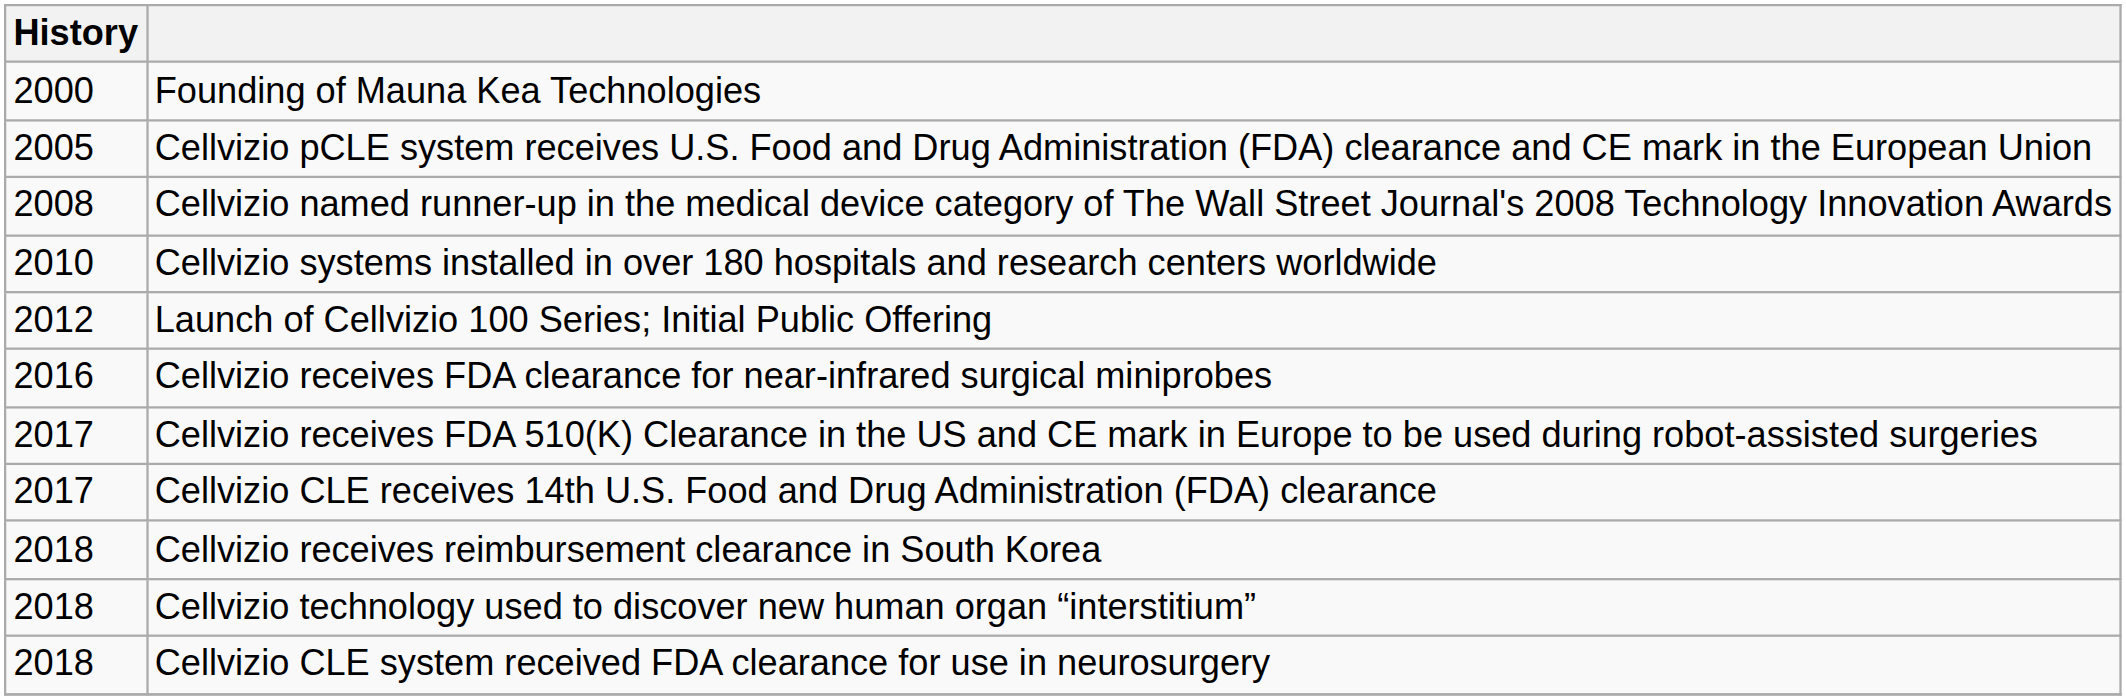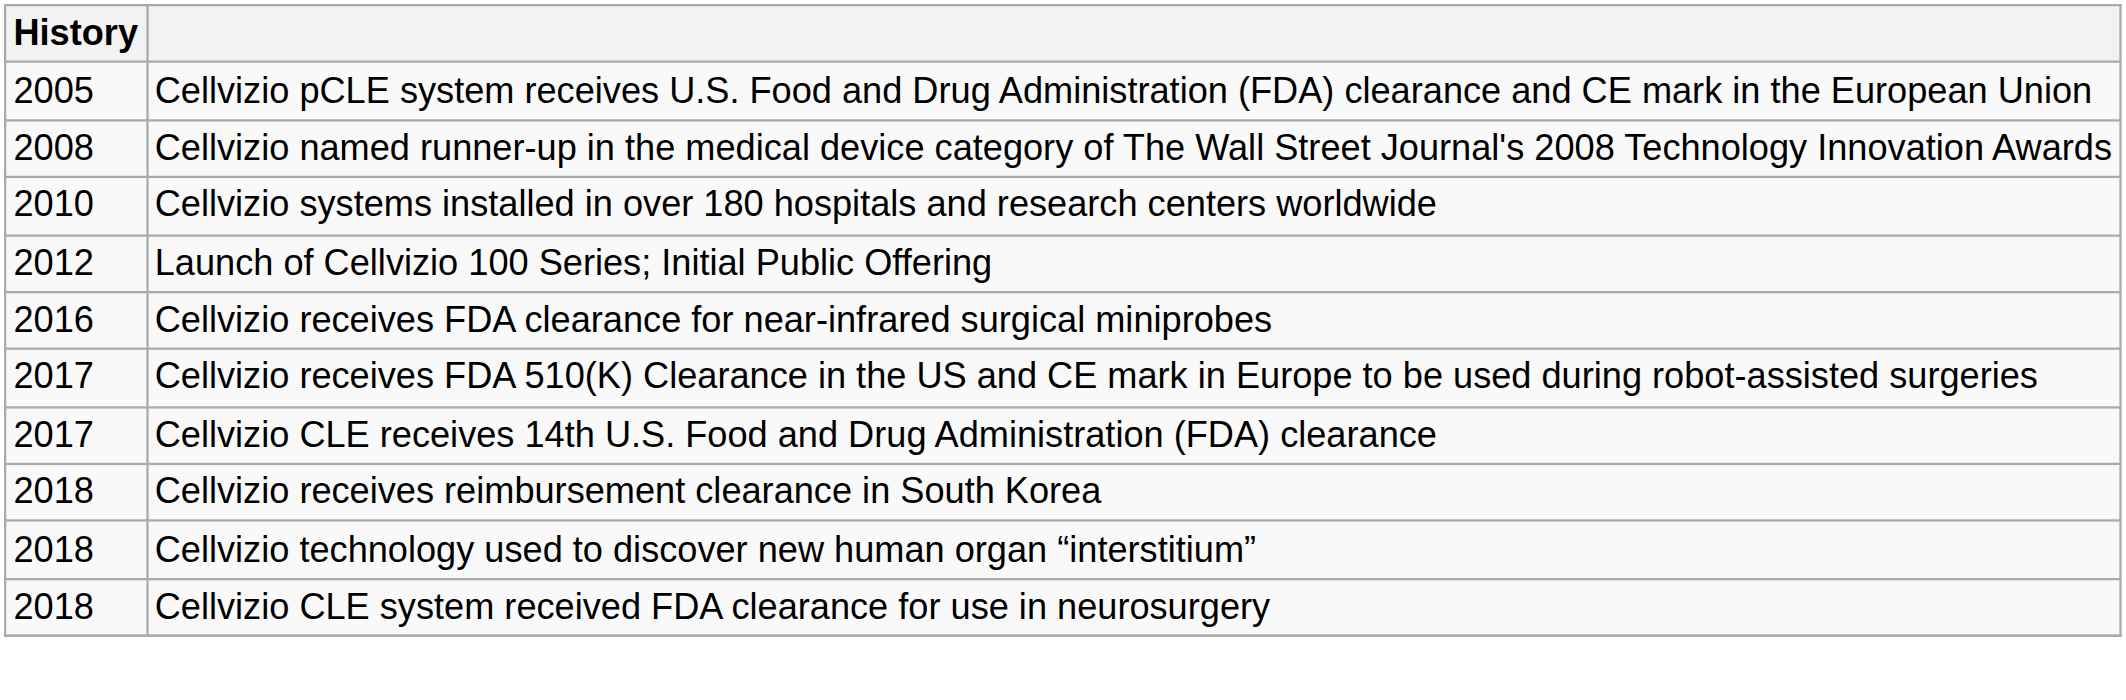- row: 2000 | Founding of Mauna Kea Technologies
